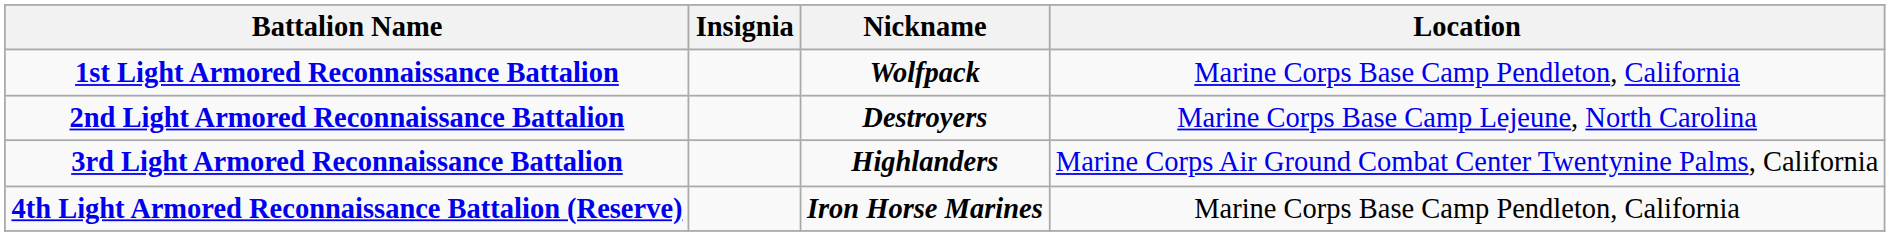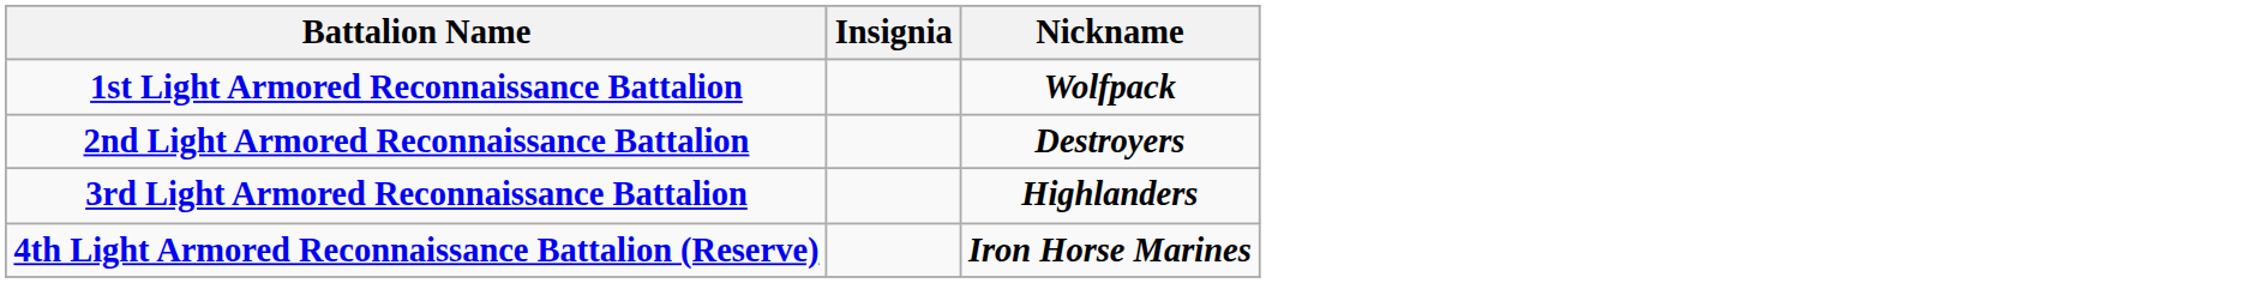- column: Location | Marine Corps Base Camp Pendleton, California | Marine Corps Base Camp Lejeune, North Carolina | Marine Corps Air Ground Combat Center Twentynine Palms, California | Marine Corps Base Camp Pendleton, California
